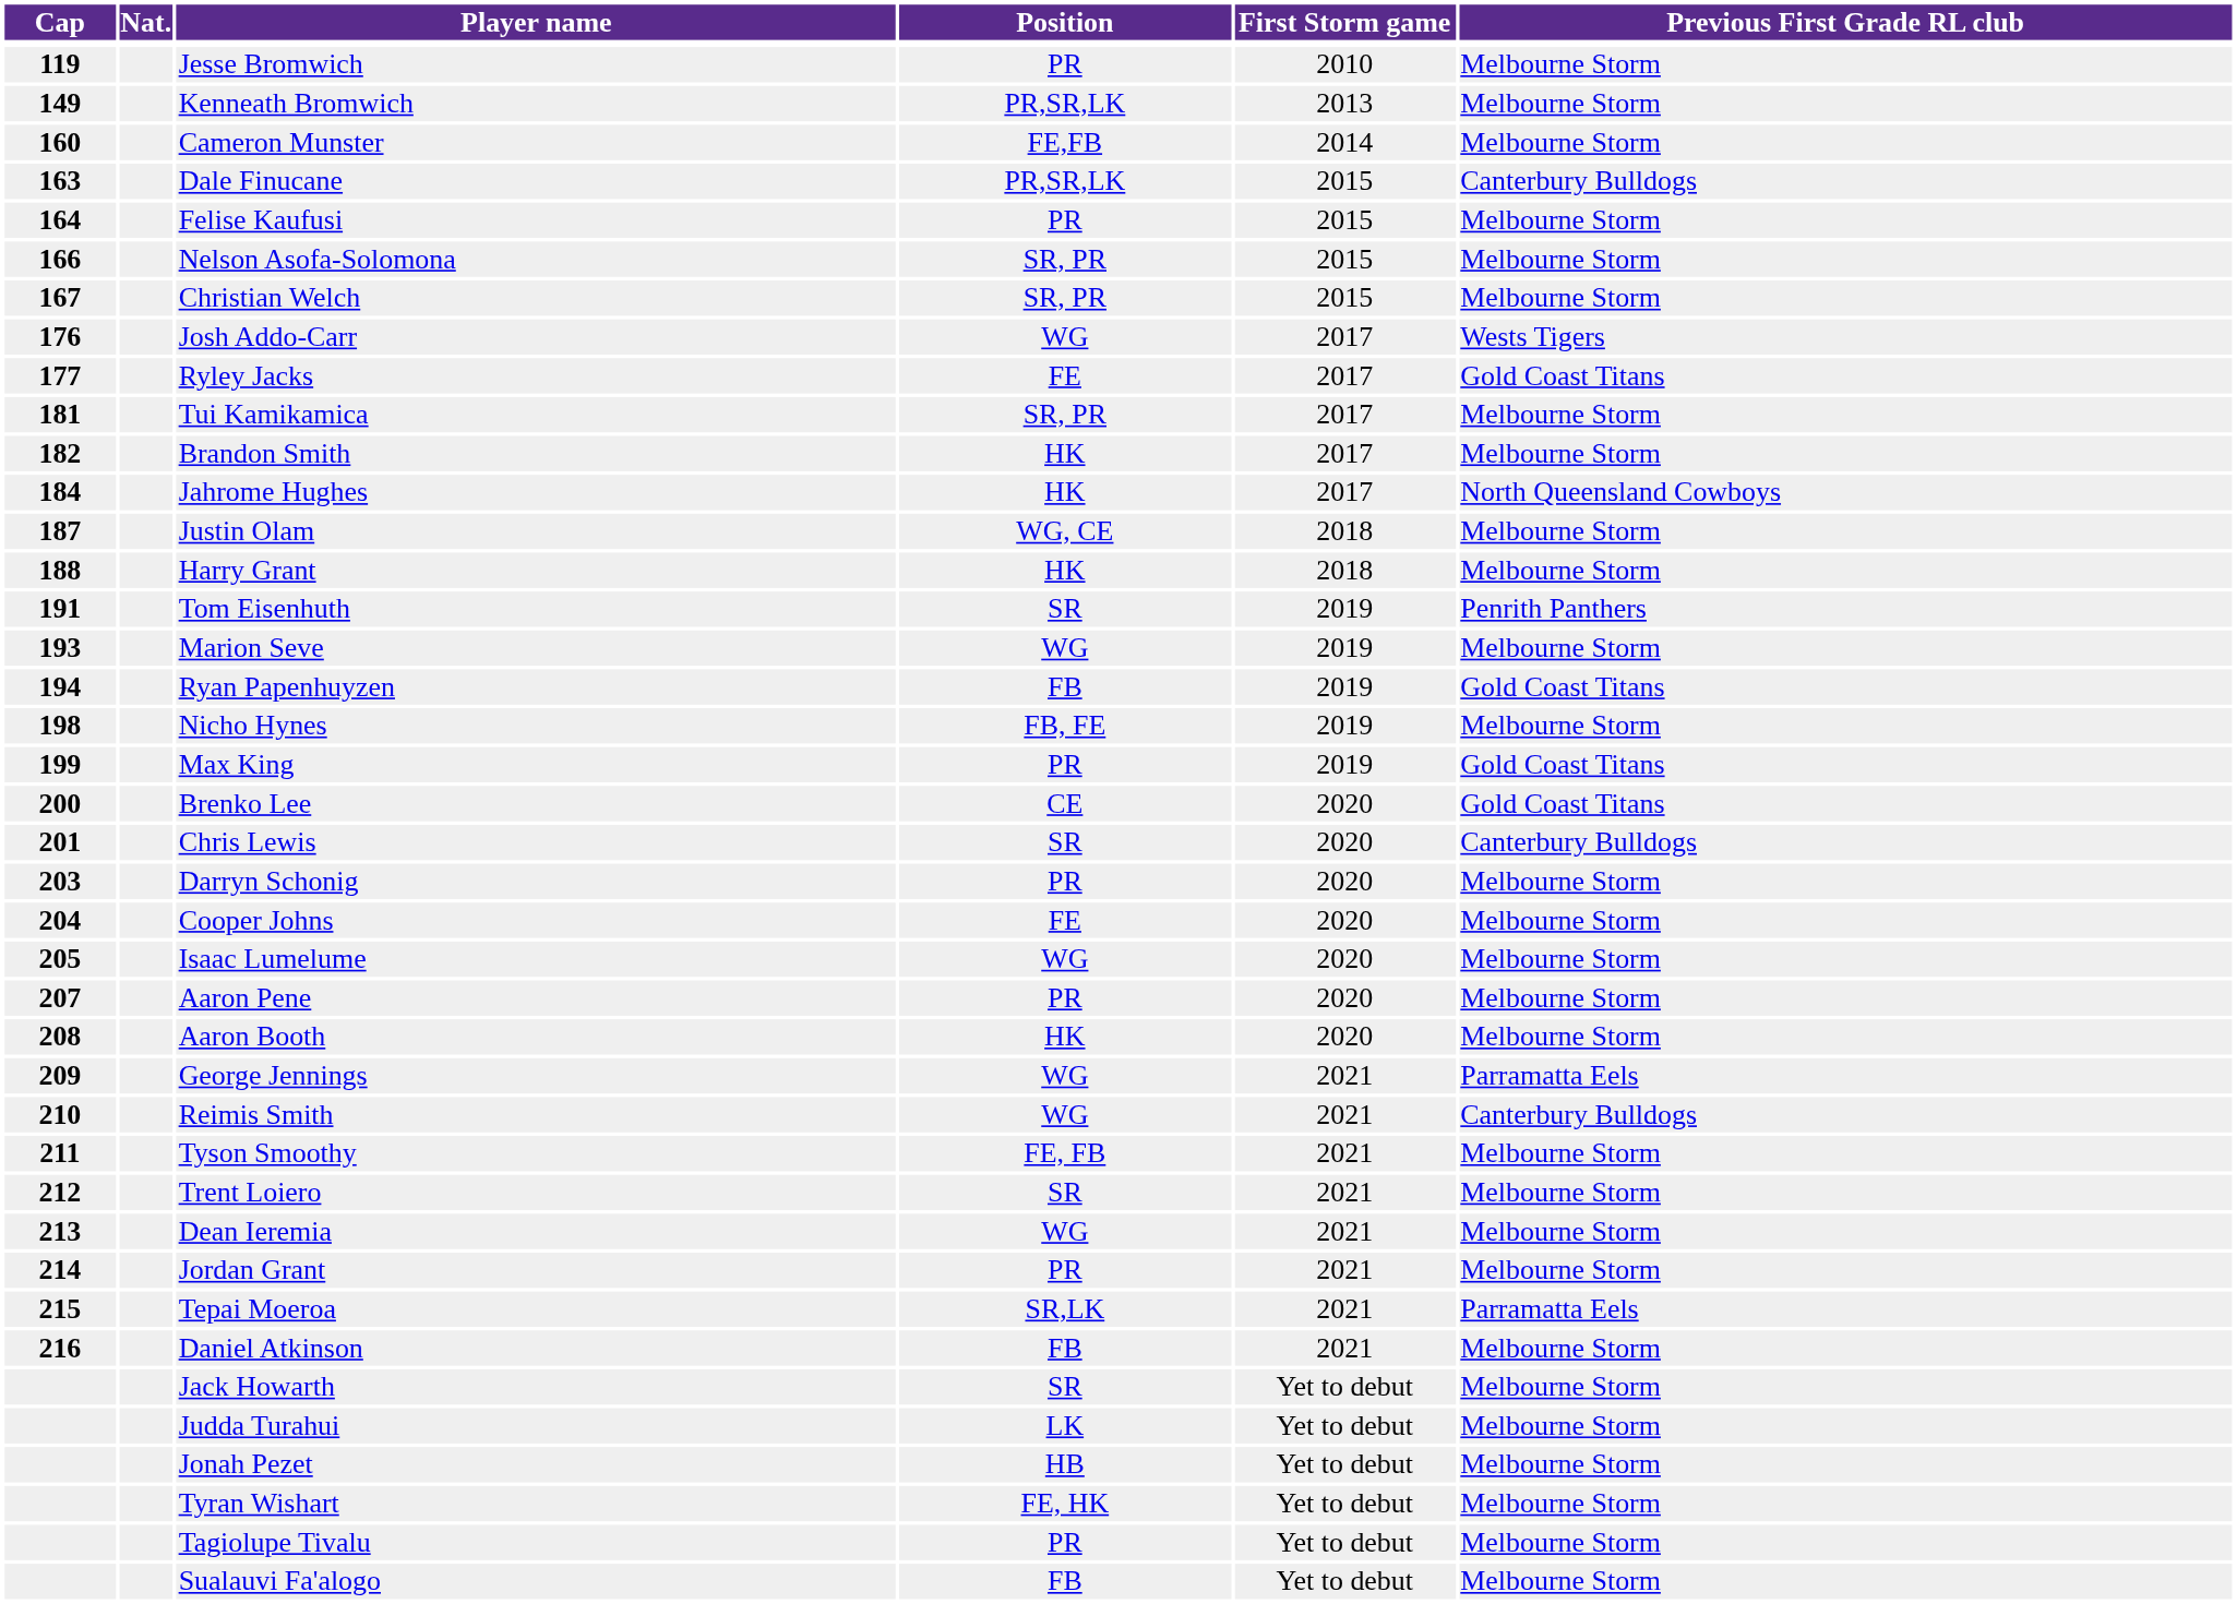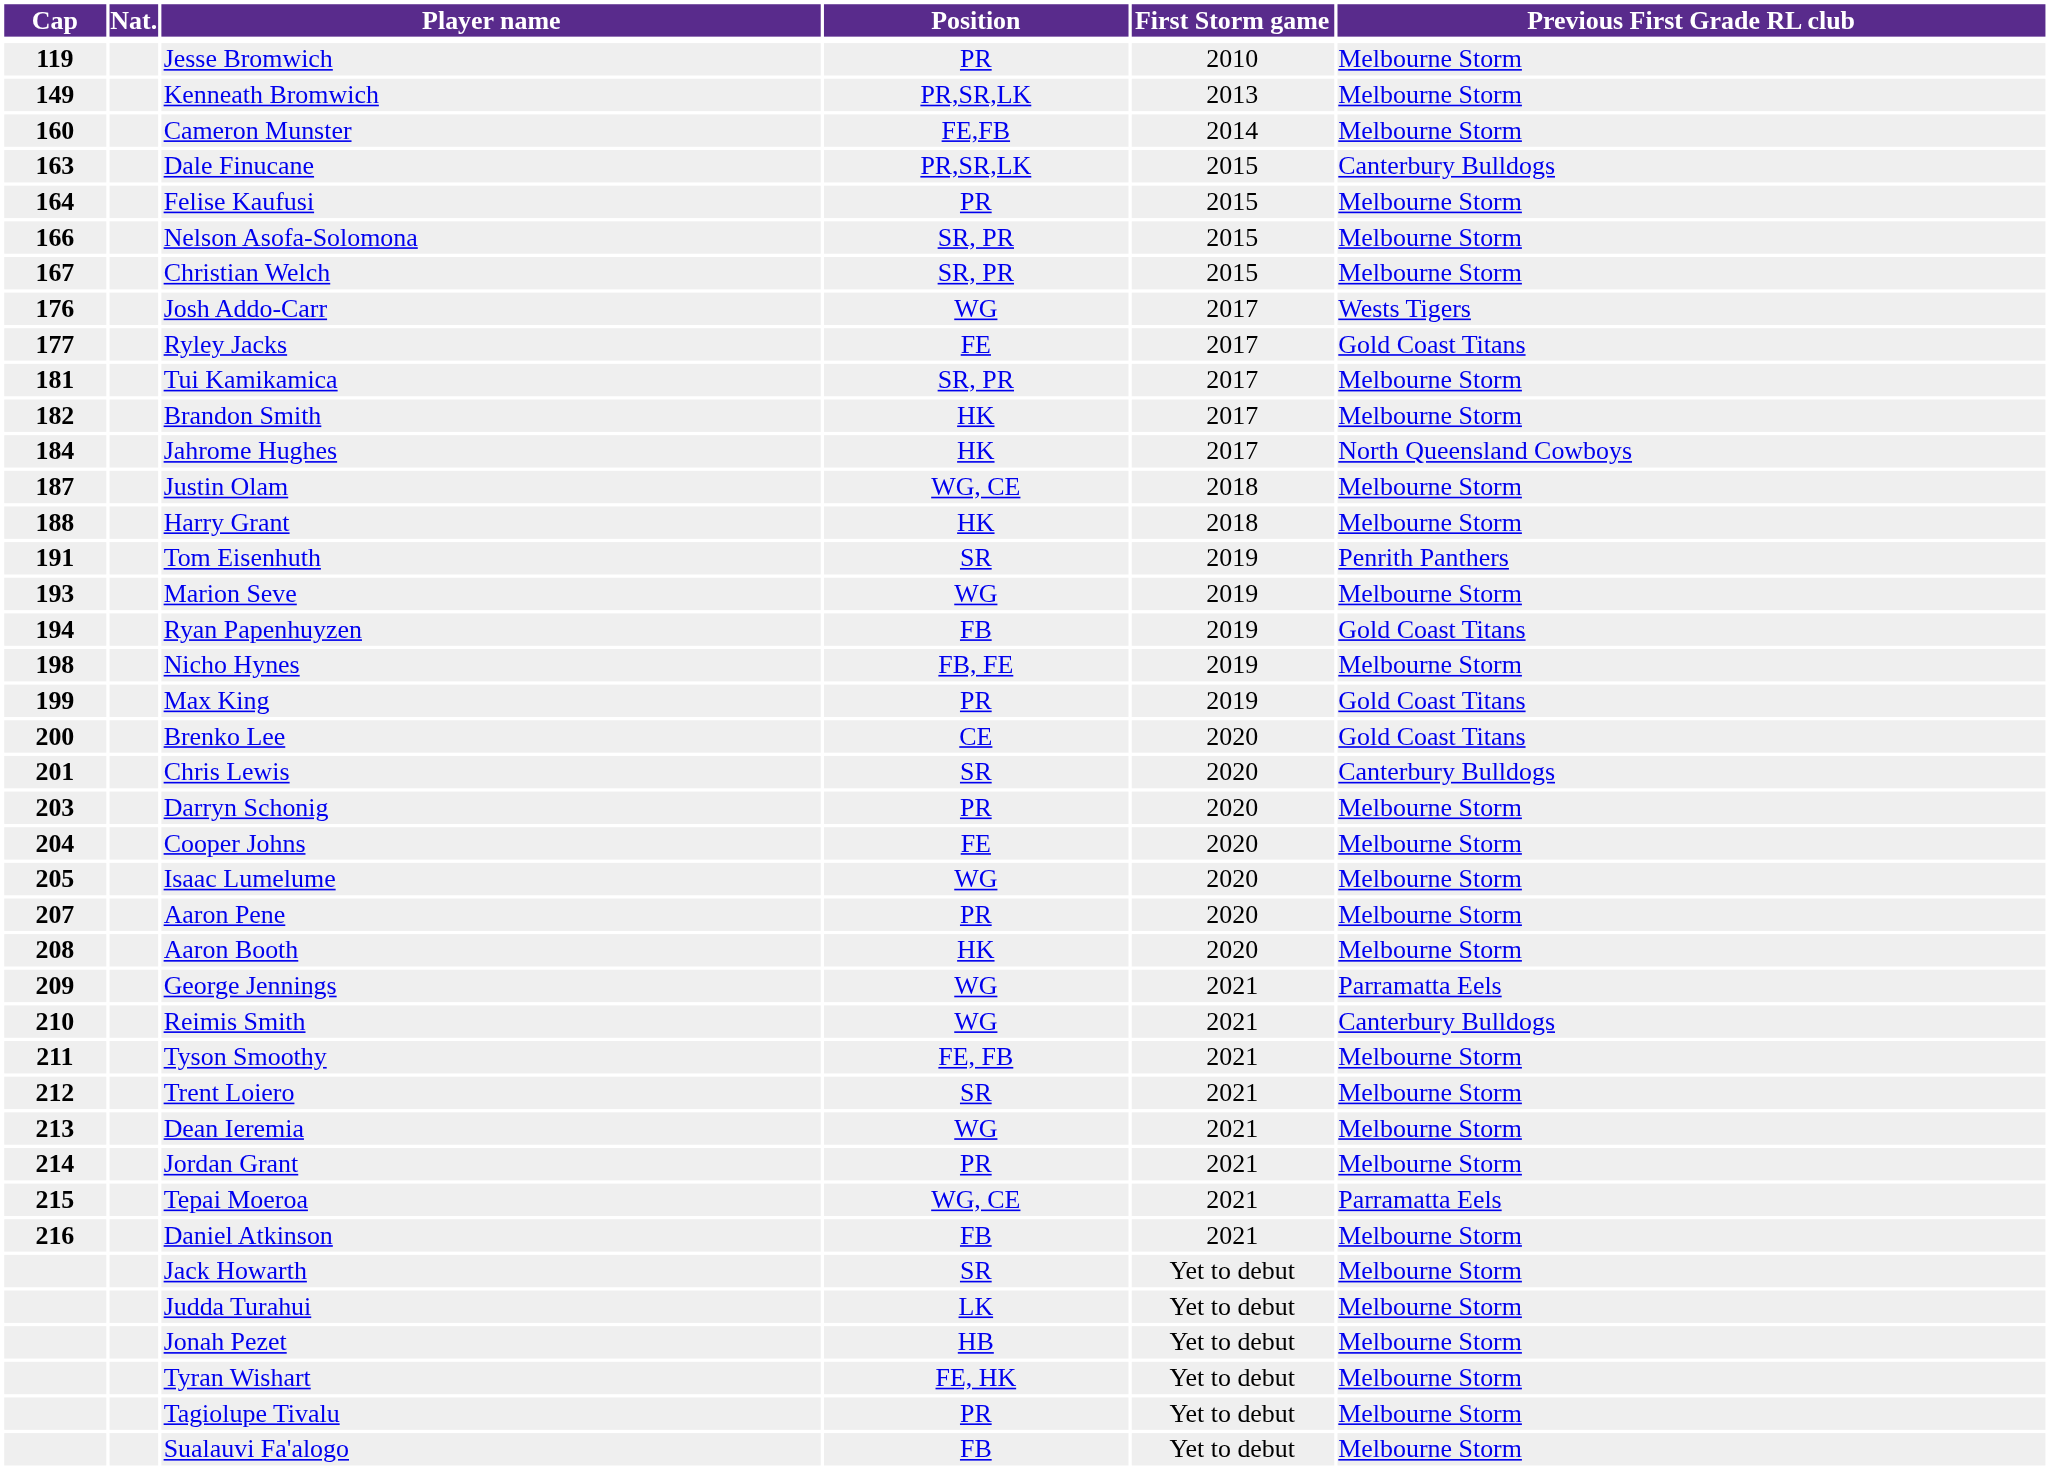Tepai Moeroa | Position: SR,LK -> WG, CE
